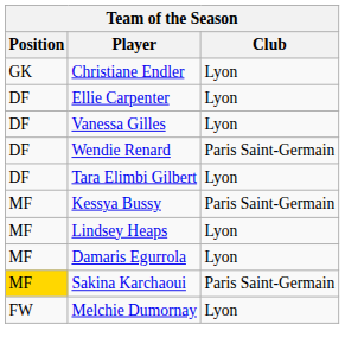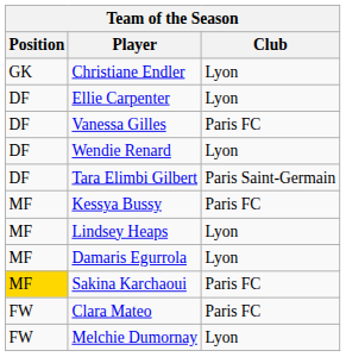Vanessa Gilles | Club: Lyon -> Paris FC
Wendie Renard | Club: Paris Saint-Germain -> Lyon
Tara Elimbi Gilbert | Club: Lyon -> Paris Saint-Germain
Kessya Bussy | Club: Paris Saint-Germain -> Paris FC
Sakina Karchaoui | Club: Paris Saint-Germain -> Paris FC
+ row: FW | Clara Mateo | Paris FC
